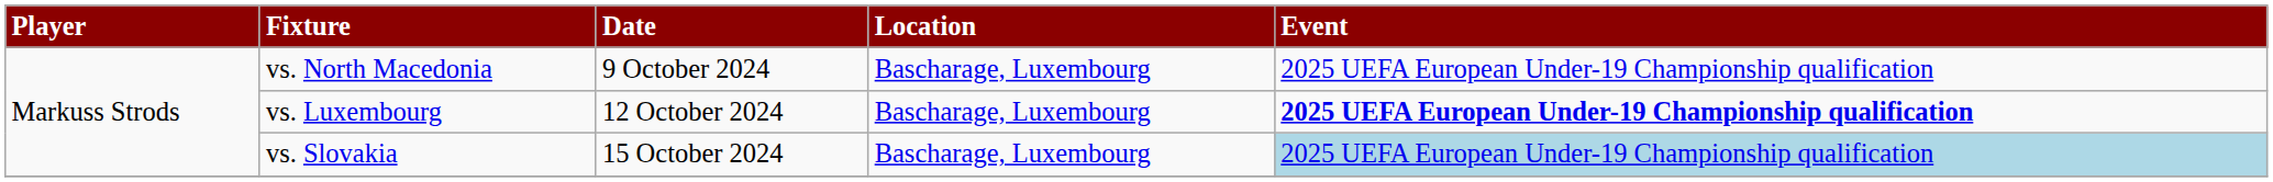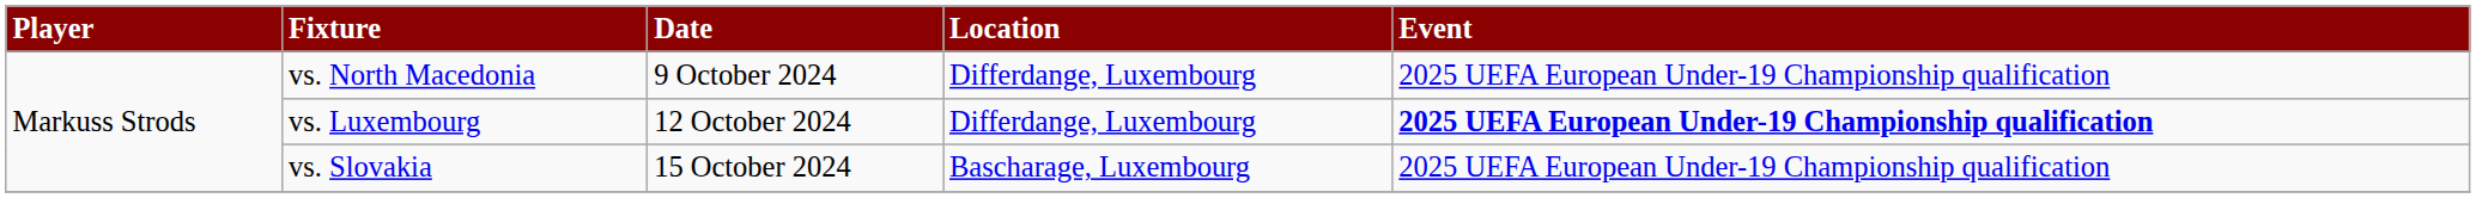vs. North Macedonia | Location: Bascharage, Luxembourg -> Differdange, Luxembourg
vs. Luxembourg | Location: Bascharage, Luxembourg -> Differdange, Luxembourg
vs. Slovakia | Event: lightblue background -> no background
